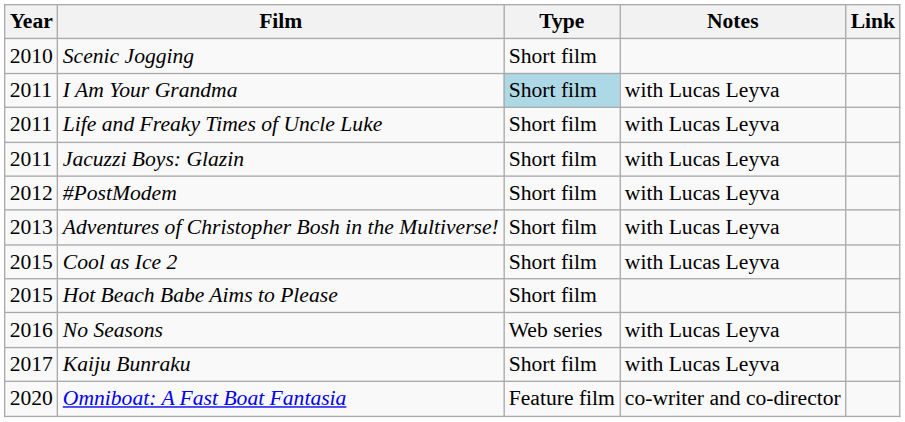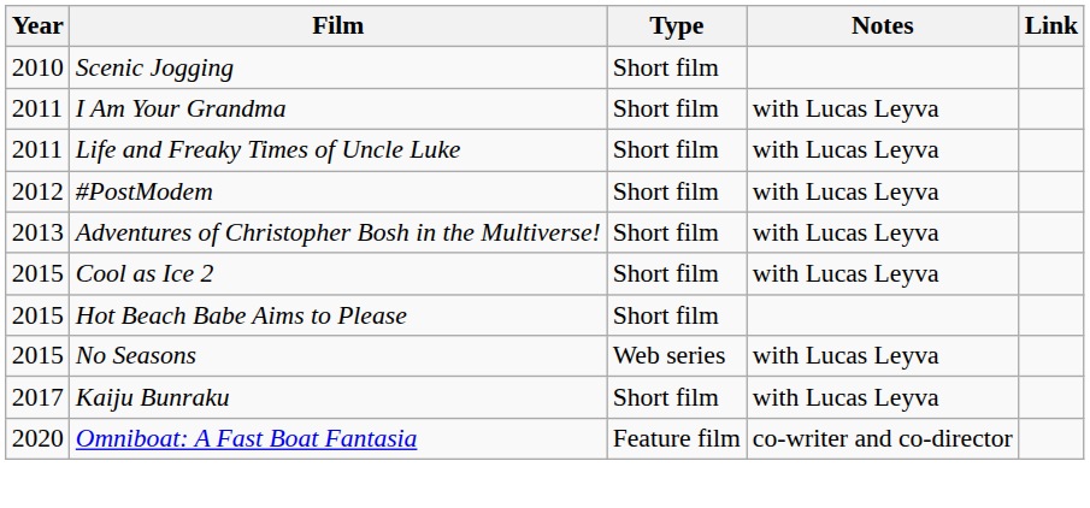I Am Your Grandma | Type: lightblue background -> no background
- row: 2011 | Jacuzzi Boys: Glazin | Short film | with Lucas Leyva
No Seasons | Year: 2016 -> 2015
